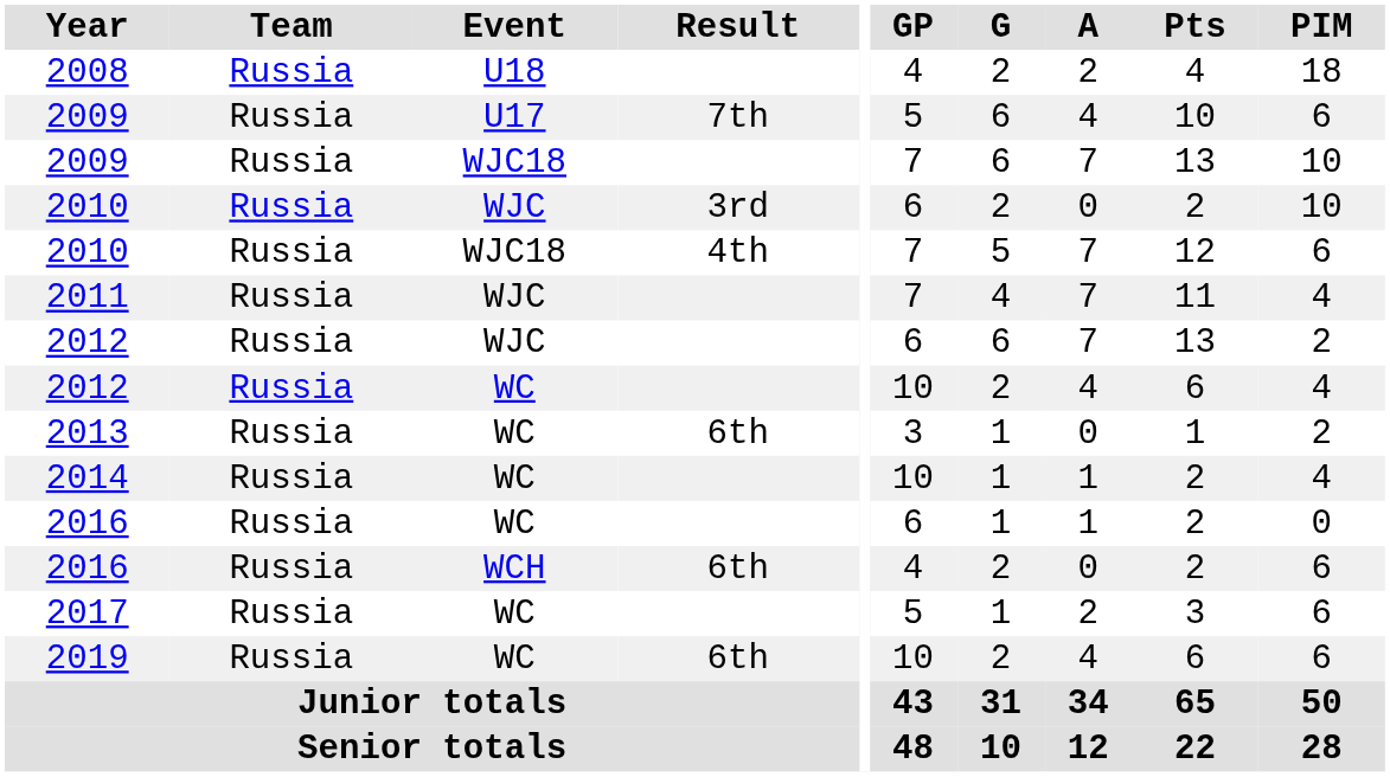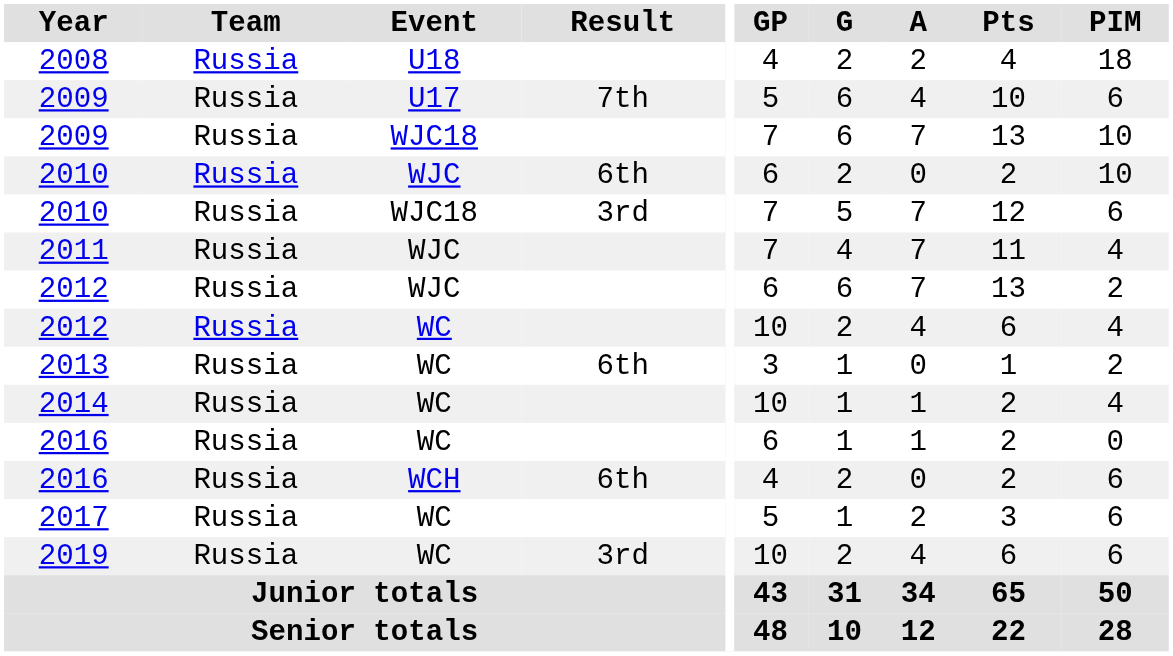2010 / WJC | Result: 3rd -> 6th
2010 / WJC18 | Result: 4th -> 3rd
2019 | Result: 6th -> 3rd
